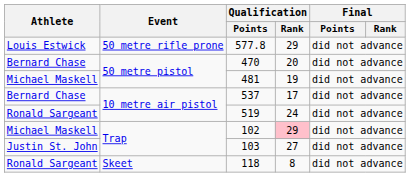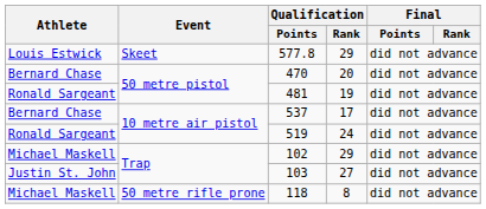577.8 | Event: 50 metre rifle prone -> Skeet
481 | Athlete: Michael Maskell -> Ronald Sargeant
102 | Qualification / Rank: pink background -> no background
118 | Athlete: Ronald Sargeant -> Michael Maskell
118 | Event: Skeet -> 50 metre rifle prone
